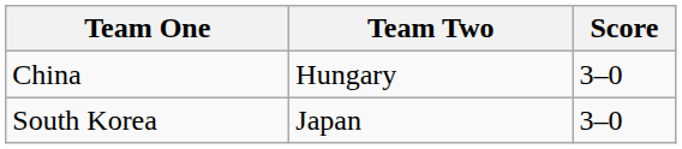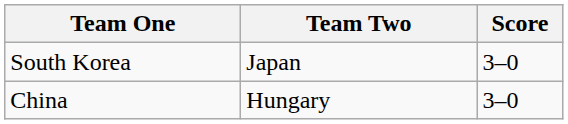rows swapped: South Korea <-> China
